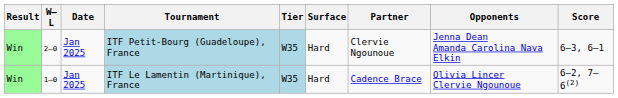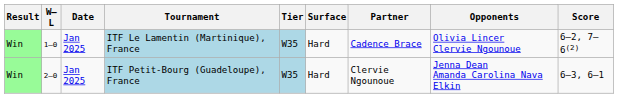rows swapped: ITF Le Lamentin (Martinique), France <-> ITF Petit-Bourg (Guadeloupe), France
